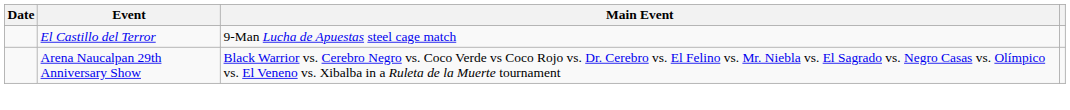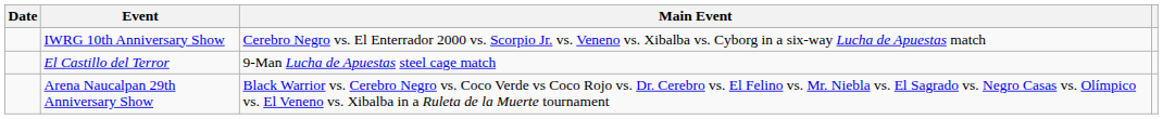+ row: IWRG 10th Anniversary Show | Cerebro Negro vs. El Enterrador 2000 vs. Scorpio Jr. vs. Veneno vs. Xibalba vs. Cyborg in a six-way Lucha de Apuestas match
